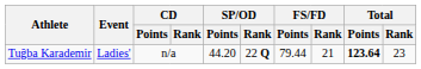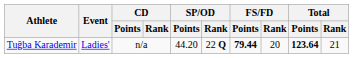Tuğba Karademir | FS/FD / Points: normal -> bold
Tuğba Karademir | FS/FD / Rank: 21 -> 20
Tuğba Karademir | Total / Rank: 23 -> 21
